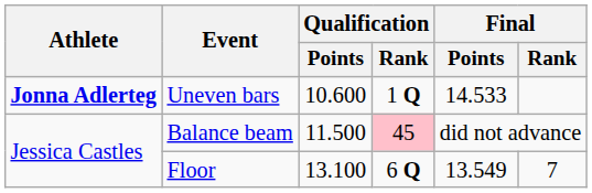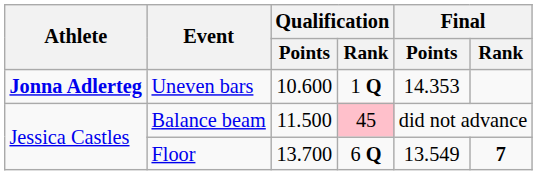Uneven bars | Final / Points: 14.533 -> 14.353
Floor | Qualification / Points: 13.100 -> 13.700
Floor | Final / Rank: normal -> bold
